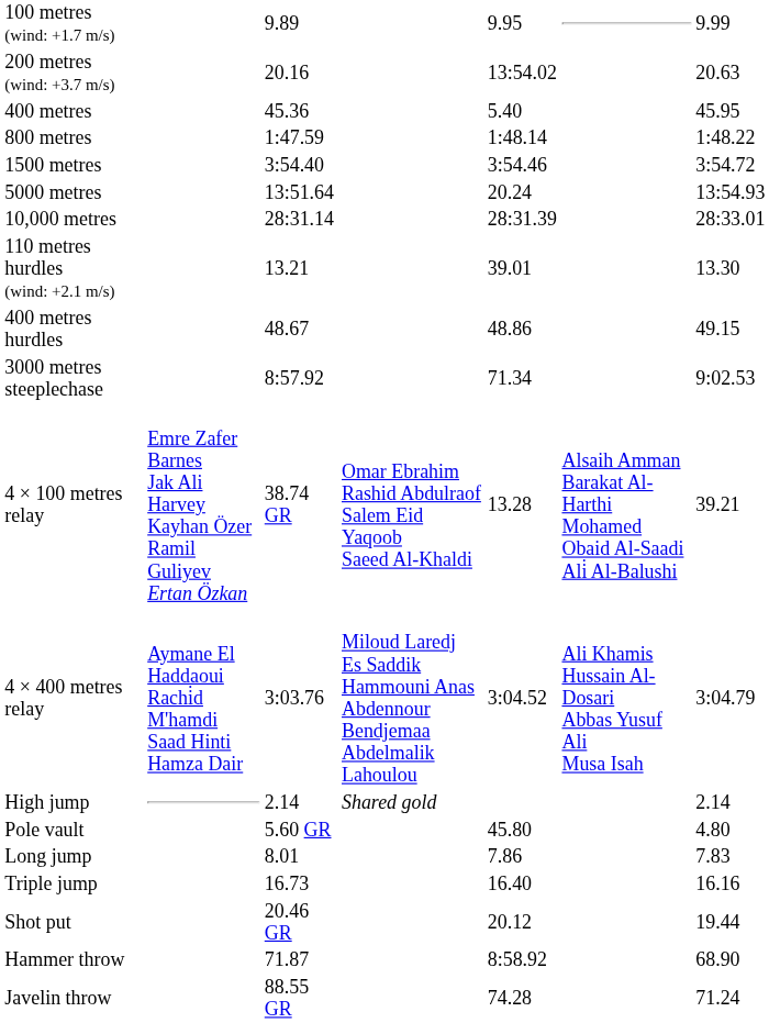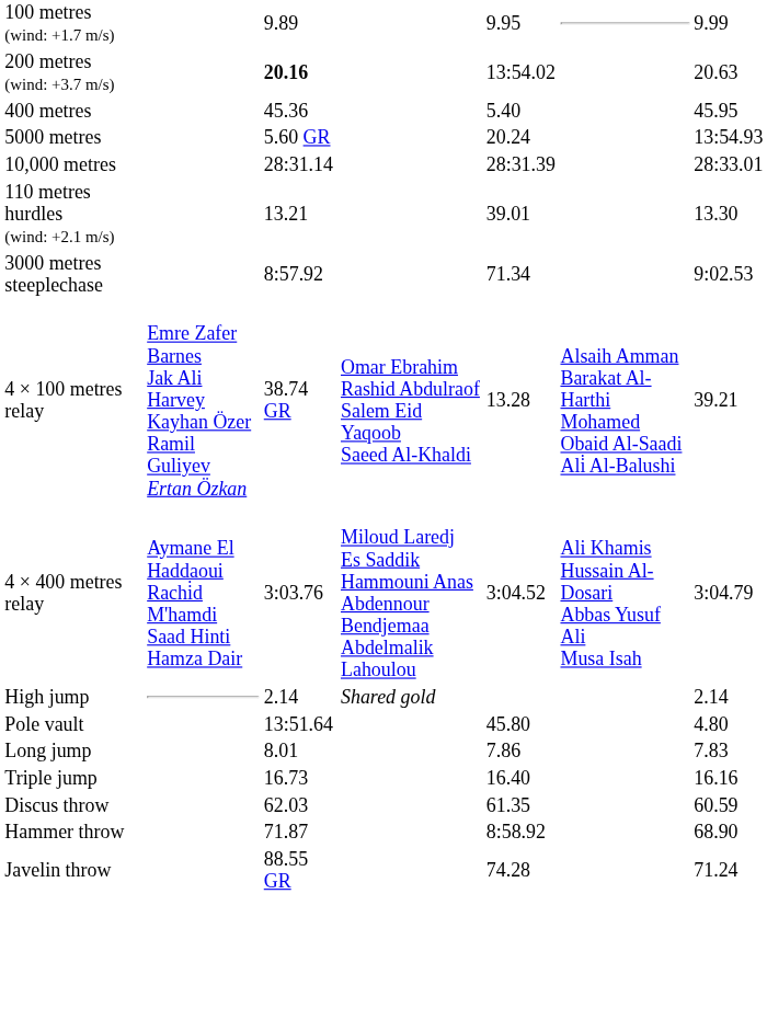200 metres (wind: +3.7 m/s) | column 3: normal -> bold
- row: 800 metres | 1:47.59 | 1:48.14 | 1:48.22
- row: 1500 metres | 3:54.40 | 3:54.46 | 3:54.72
5000 metres | column 3: 13:51.64 -> 5.60 GR
- row: 400 metres hurdles | 48.67 | 48.86 | 49.15
Pole vault | column 3: 5.60 GR -> 13:51.64
- row: Shot put | 20.46 GR | 20.12 | 19.44
+ row: Discus throw | 62.03 | 61.35 | 60.59
